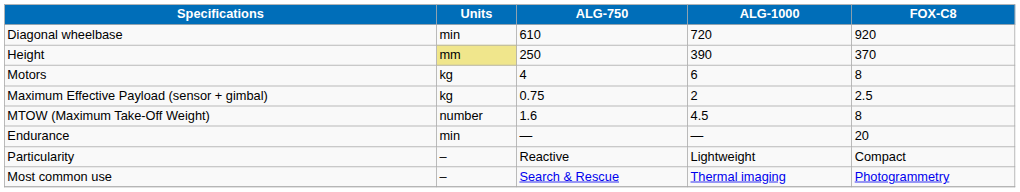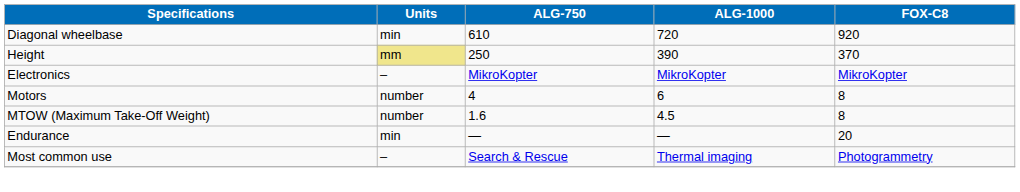+ row: Electronics | – | MikroKopter | MikroKopter | MikroKopter
Motors | Units: kg -> number
- row: Maximum Effective Payload (sensor + gimbal) | kg | 0.75 | 2 | 2.5
- row: Particularity | – | Reactive | Lightweight | Compact
